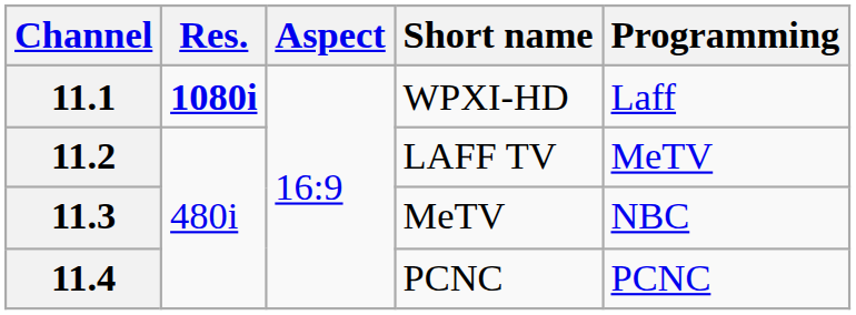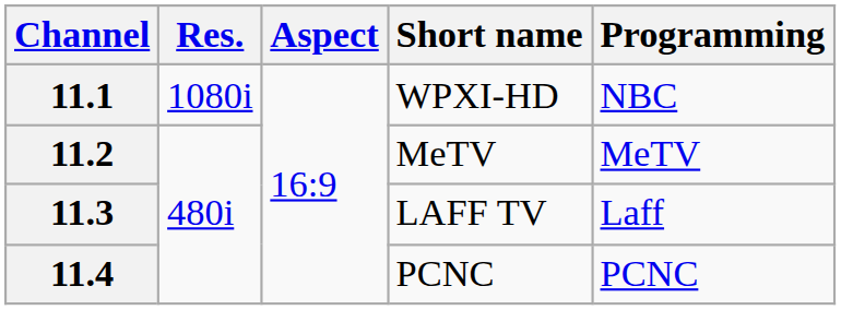11.1 | Res.: bold -> normal
11.1 | Programming: Laff -> NBC
11.2 | Short name: LAFF TV -> MeTV
11.3 | Short name: MeTV -> LAFF TV
11.3 | Programming: NBC -> Laff
